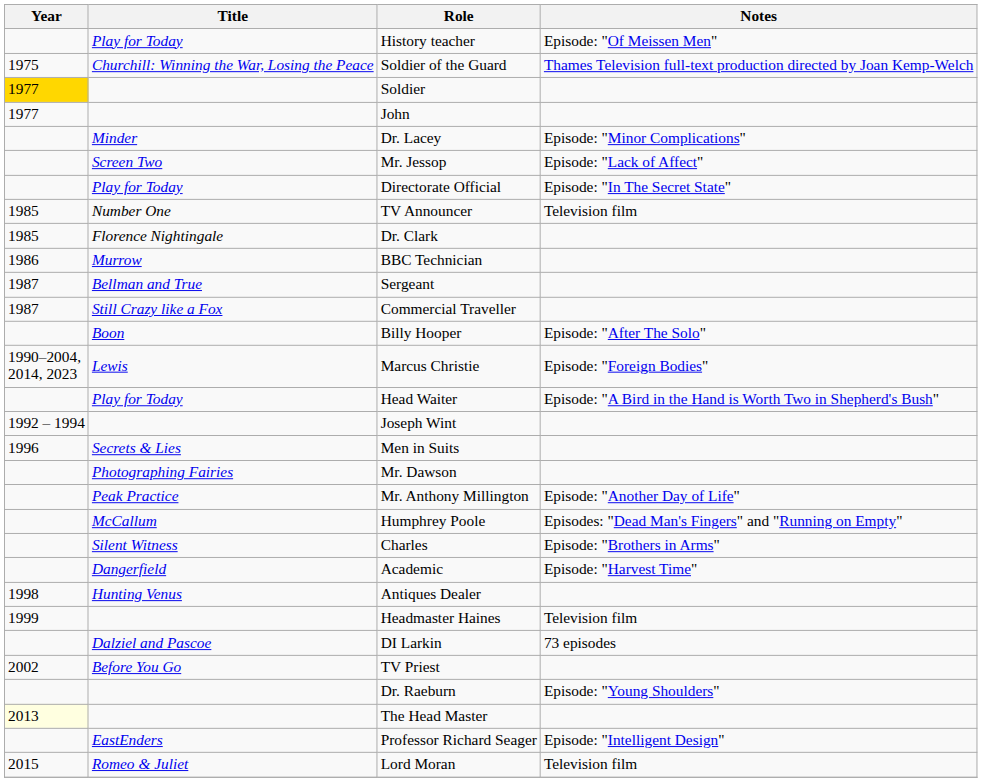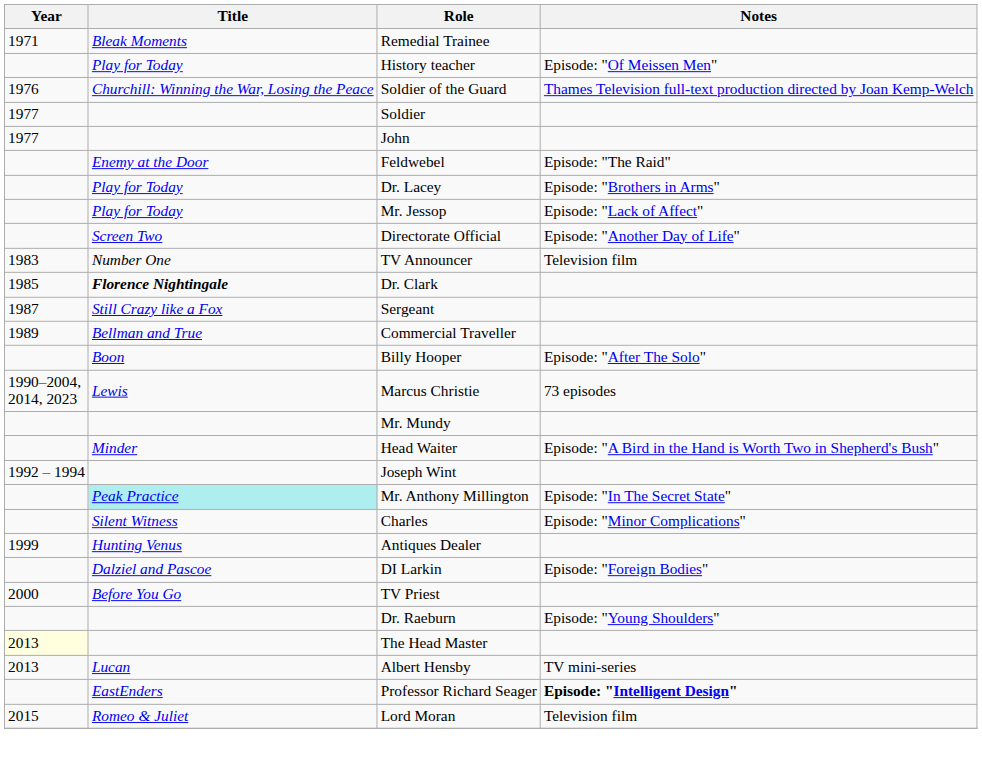+ row: 1971 | Bleak Moments | Remedial Trainee
Soldier of the Guard | Year: 1975 -> 1976
Soldier | Year: gold background -> no background
+ row: Enemy at the Door | Feldwebel | Episode: "The Raid"
Dr. Lacey | Title: Minder -> Play for Today
Dr. Lacey | Notes: Episode: "Minor Complications" -> Episode: "Brothers in Arms"
Mr. Jessop | Title: Screen Two -> Play for Today
Directorate Official | Title: Play for Today -> Screen Two
Directorate Official | Notes: Episode: "In The Secret State" -> Episode: "Another Day of Life"
TV Announcer | Year: 1985 -> 1983
Dr. Clark | Title: normal -> bold
- row: 1986 | Murrow | BBC Technician
Sergeant | Title: Bellman and True -> Still Crazy like a Fox
Commercial Traveller | Year: 1987 -> 1989
Commercial Traveller | Title: Still Crazy like a Fox -> Bellman and True
Marcus Christie | Notes: Episode: "Foreign Bodies" -> 73 episodes
+ row: Mr. Mundy
Head Waiter | Title: Play for Today -> Minder
- row: 1996 | Secrets & Lies | Men in Suits
- row: Photographing Fairies | Mr. Dawson
Mr. Anthony Millington | Title: no background -> paleturquoise background
Mr. Anthony Millington | Notes: Episode: "Another Day of Life" -> Episode: "In The Secret State"
- row: McCallum | Humphrey Poole | Episodes: "Dead Man's Fingers" and "Running on Empty"
Charles | Notes: Episode: "Brothers in Arms" -> Episode: "Minor Complications"
- row: Dangerfield | Academic | Episode: "Harvest Time"
Antiques Dealer | Year: 1998 -> 1999
- row: 1999 | Headmaster Haines | Television film
DI Larkin | Notes: 73 episodes -> Episode: "Foreign Bodies"
TV Priest | Year: 2002 -> 2000
+ row: 2013 | Lucan | Albert Hensby | TV mini-series
Professor Richard Seager | Notes: normal -> bold
